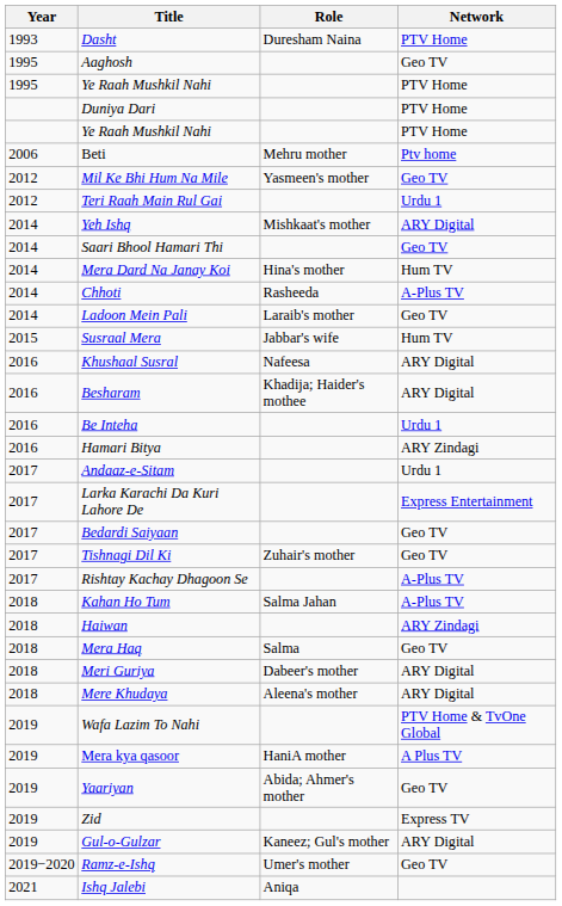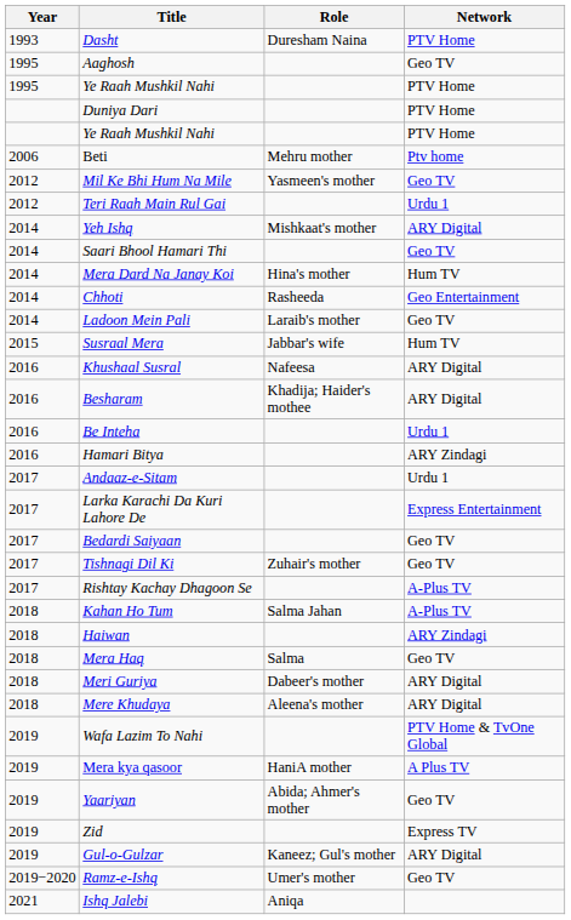Chhoti | Network: A-Plus TV -> Geo Entertainment
